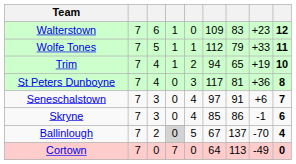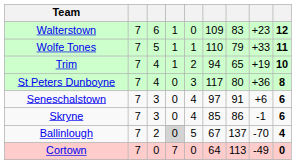Wolfe Tones | column 6: 112 -> 110
St Peters Dunboyne | column 7: 81 -> 80
Seneschalstown | column 9: 7 -> 6
